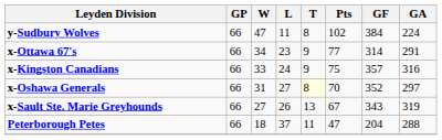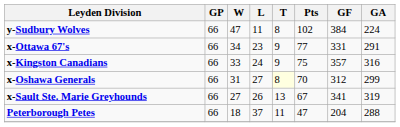x-Ottawa 67's | GF: 314 -> 331
x-Oshawa Generals | GF: 352 -> 312
x-Oshawa Generals | GA: 297 -> 299
x-Sault Ste. Marie Greyhounds | GF: 343 -> 341
